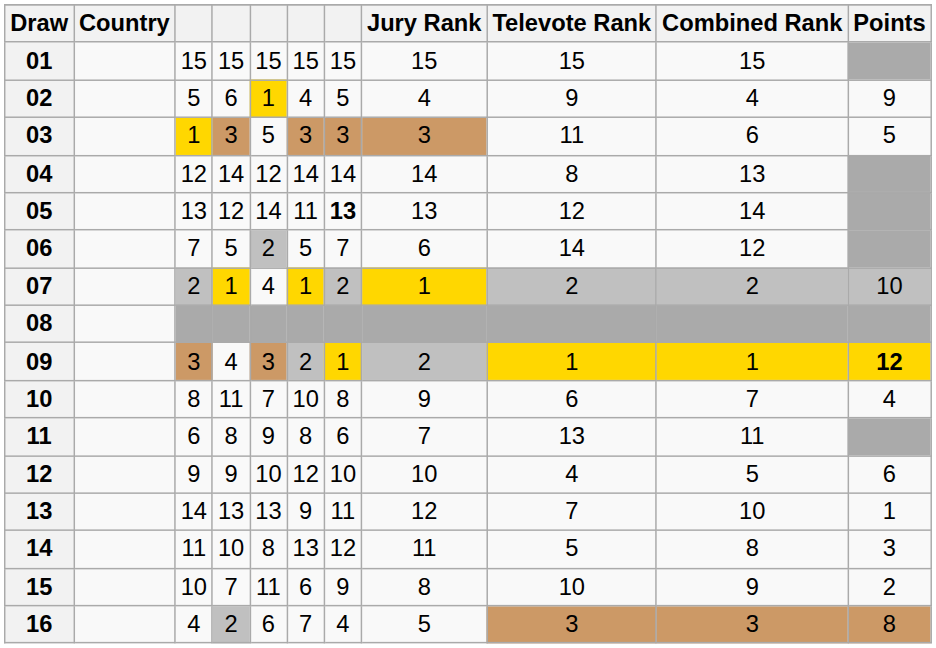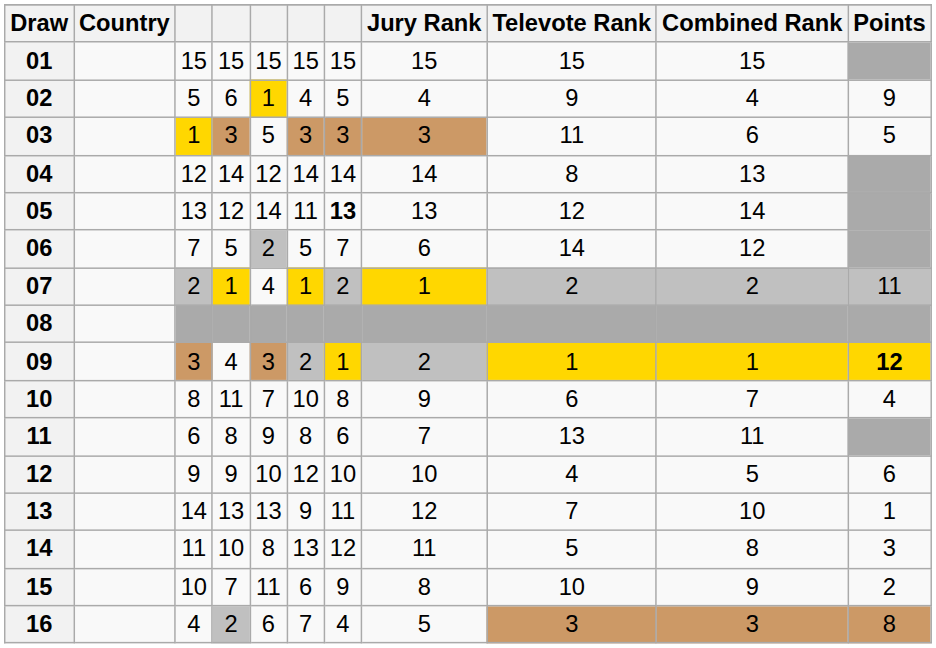07 | Points: 10 -> 11
